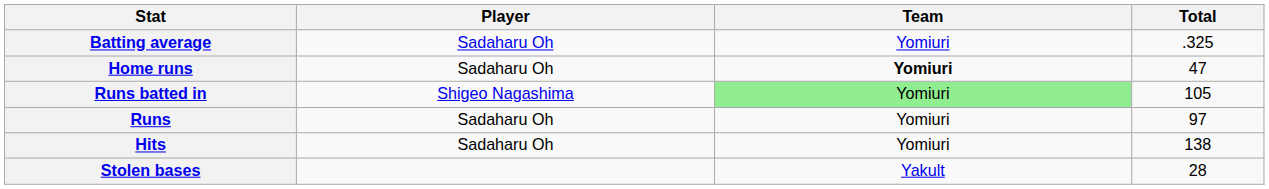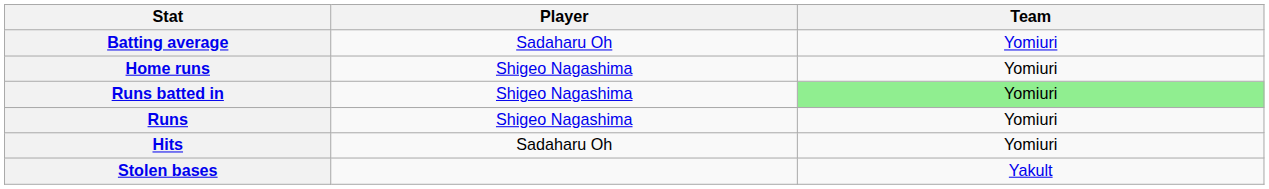- column: Total | .325 | 47 | 105 | 97 | 138 | 28
Home runs | Player: Sadaharu Oh -> Shigeo Nagashima
Home runs | Team: bold -> normal
Runs | Player: Sadaharu Oh -> Shigeo Nagashima
